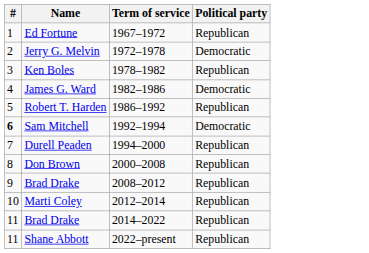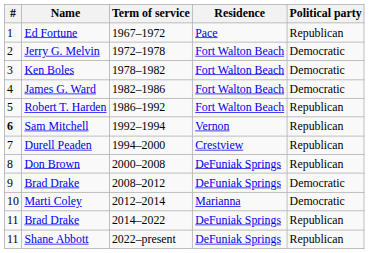+ column: Residence | Pace | Fort Walton Beach | Fort Walton Beach | Fort Walton Beach | Fort Walton Beach | Vernon | Crestview | DeFuniak Springs | DeFuniak Springs | Marianna | DeFuniak Springs | DeFuniak Springs
Ken Boles | Political party: Republican -> Democratic
Sam Mitchell | Political party: Democratic -> Republican
Brad Drake / 2008–2012 | Political party: Republican -> Democratic
Marti Coley | Political party: Republican -> Democratic
